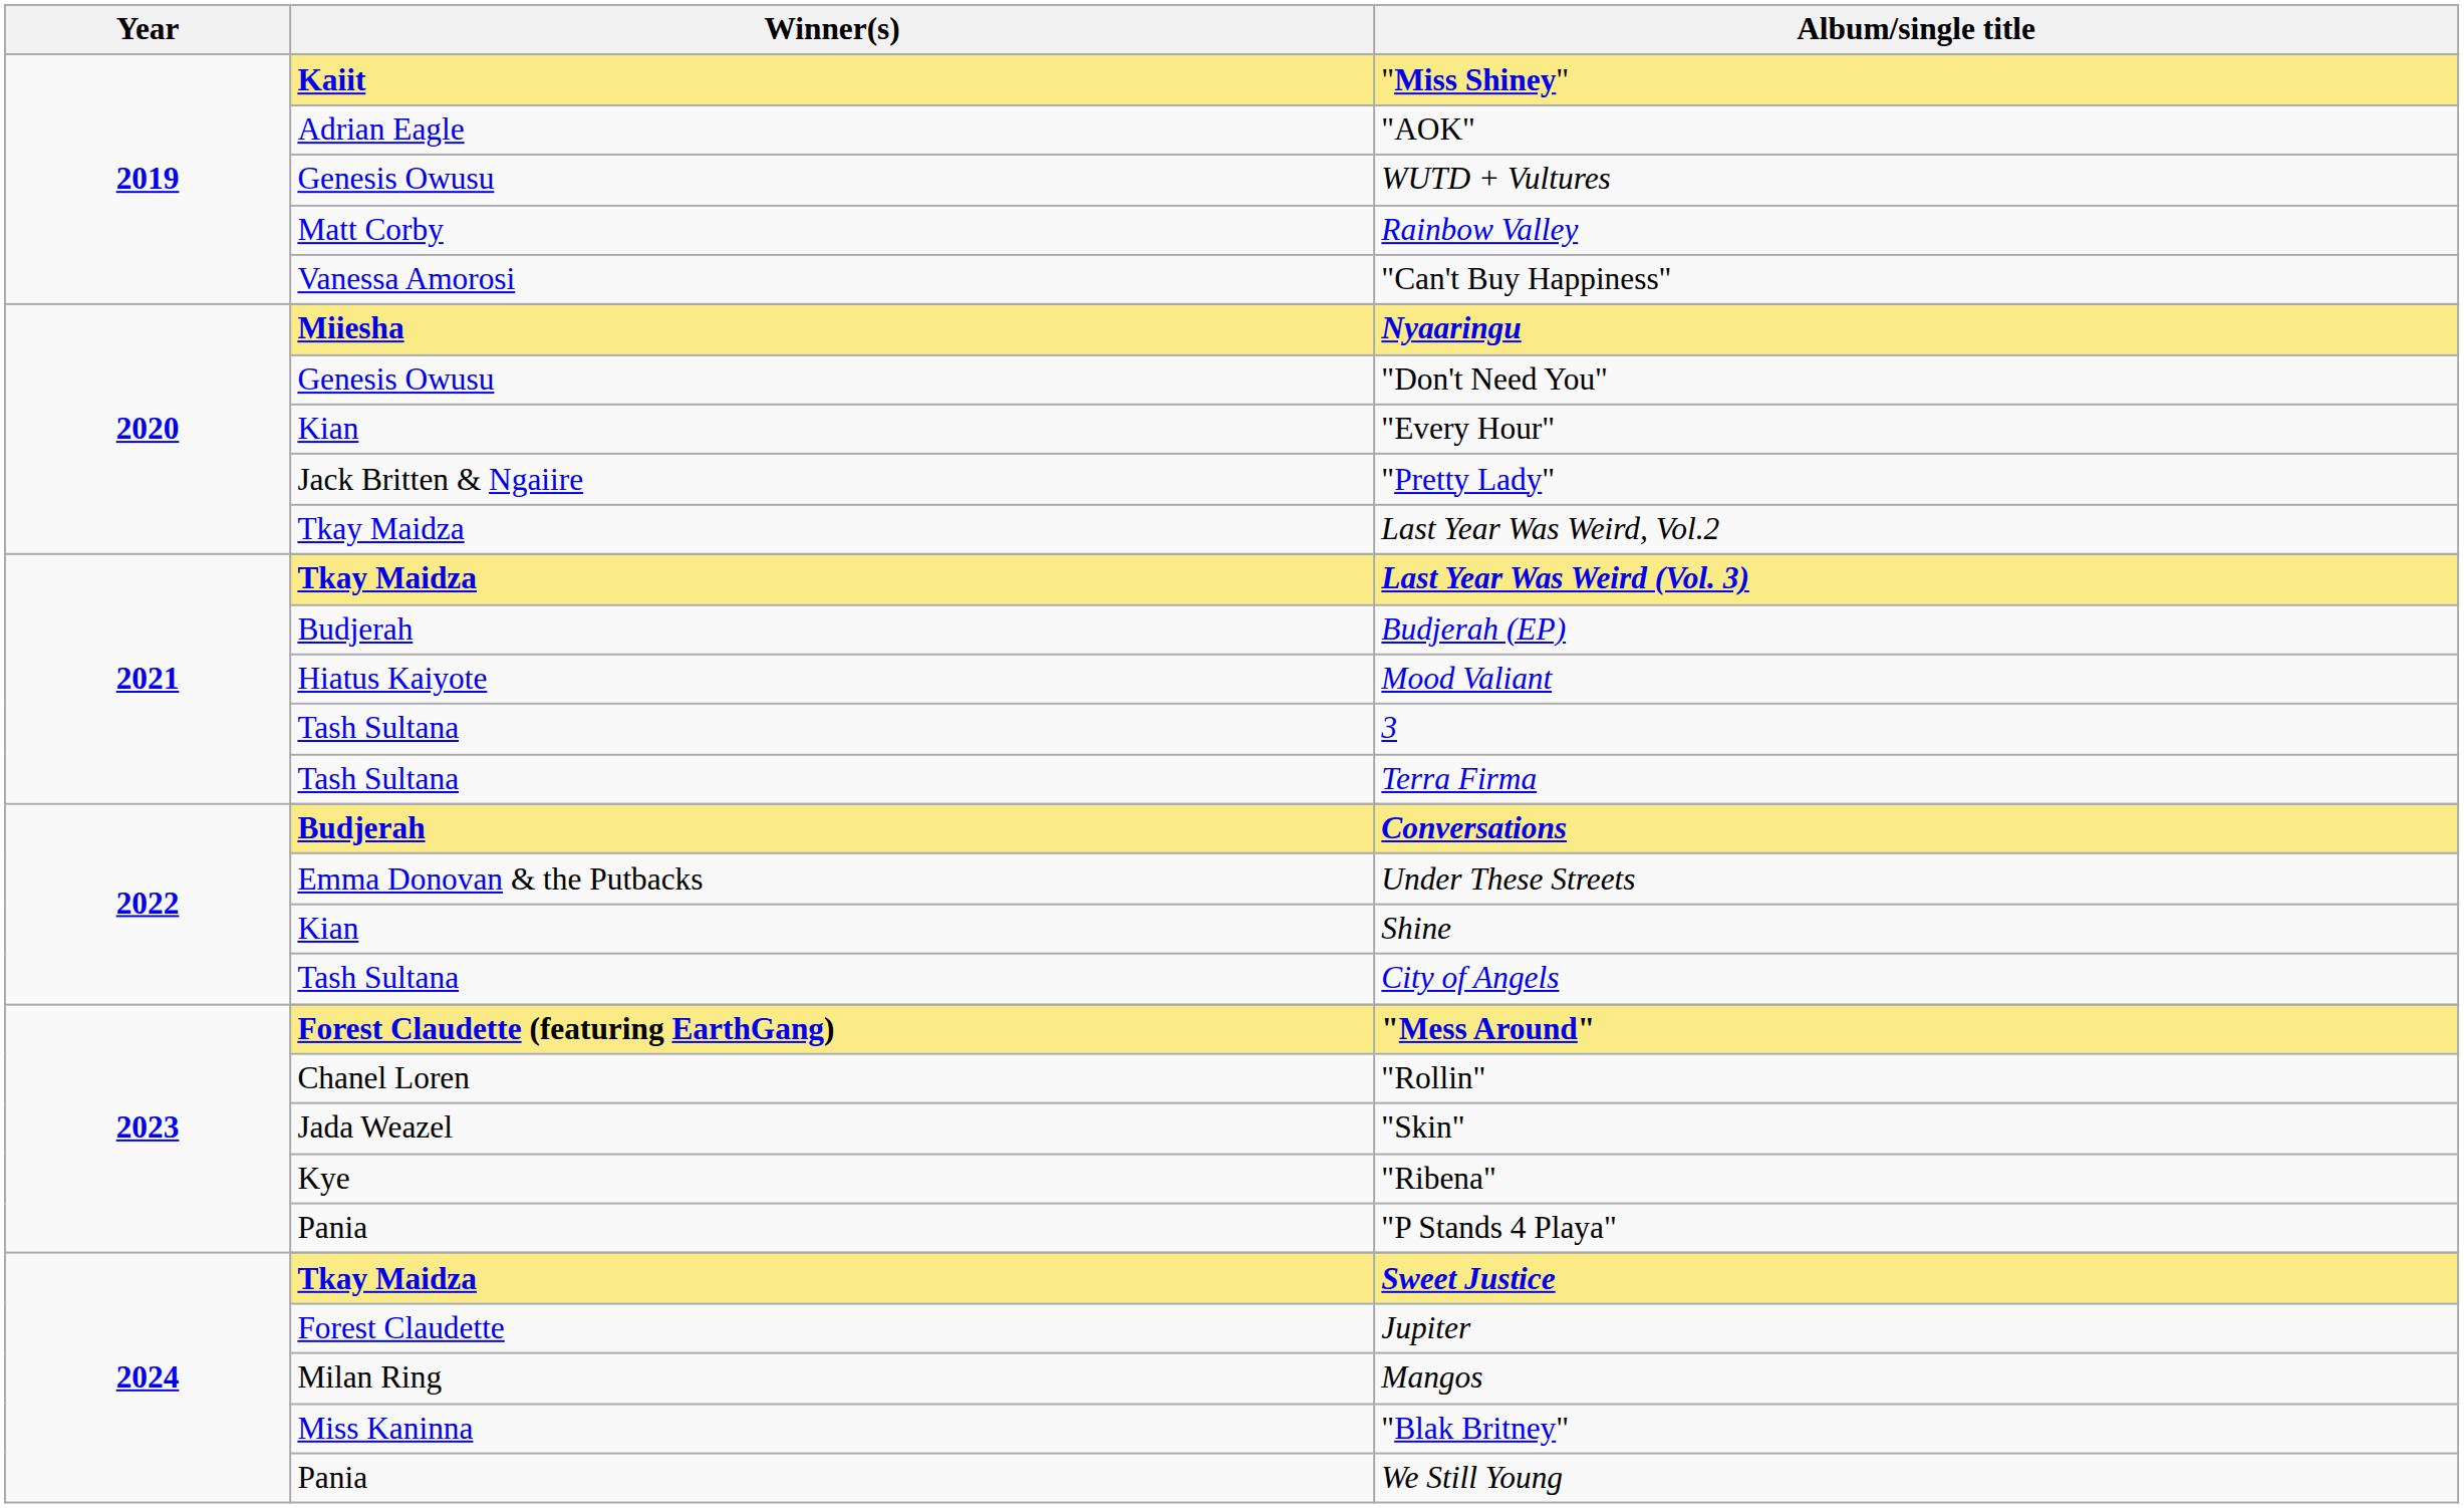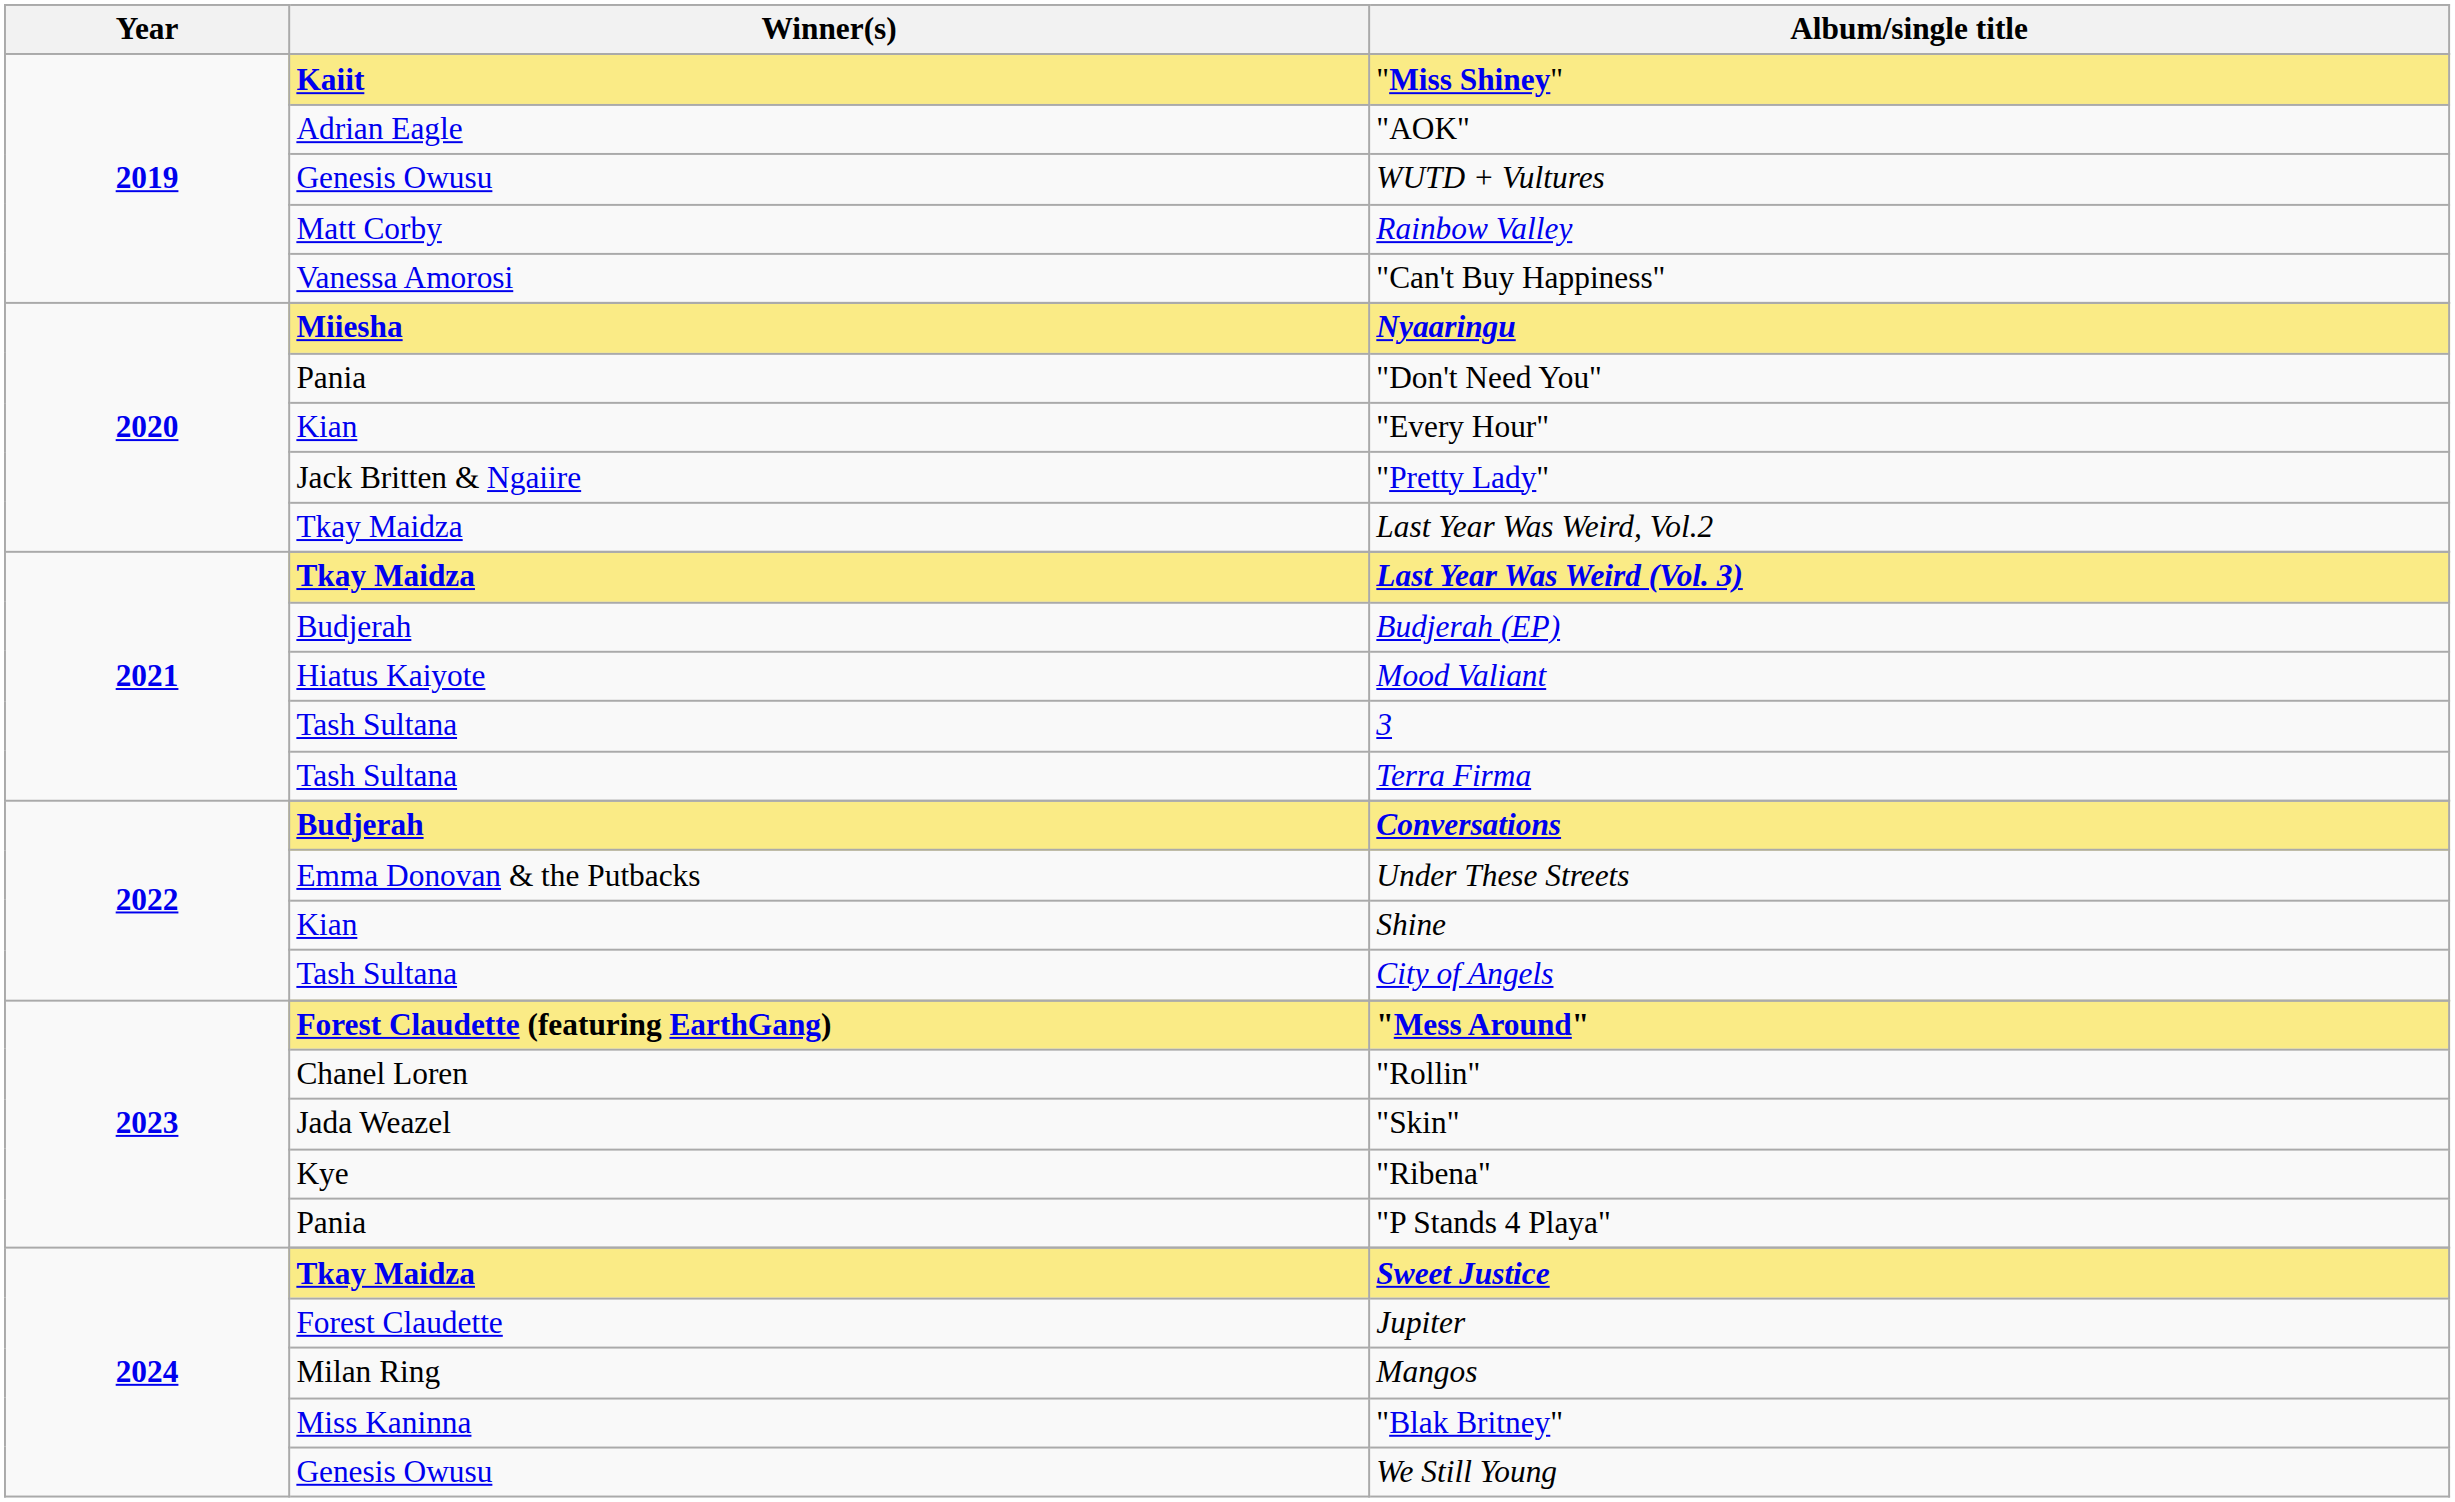"Don't Need You" | Winner(s): Genesis Owusu -> Pania
We Still Young | Winner(s): Pania -> Genesis Owusu
